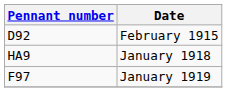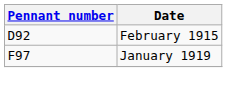- row: HA9 | January 1918
